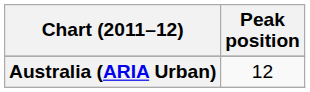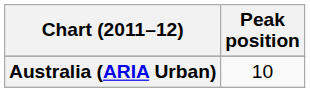Australia (ARIA Urban) | Peak position: 12 -> 10
